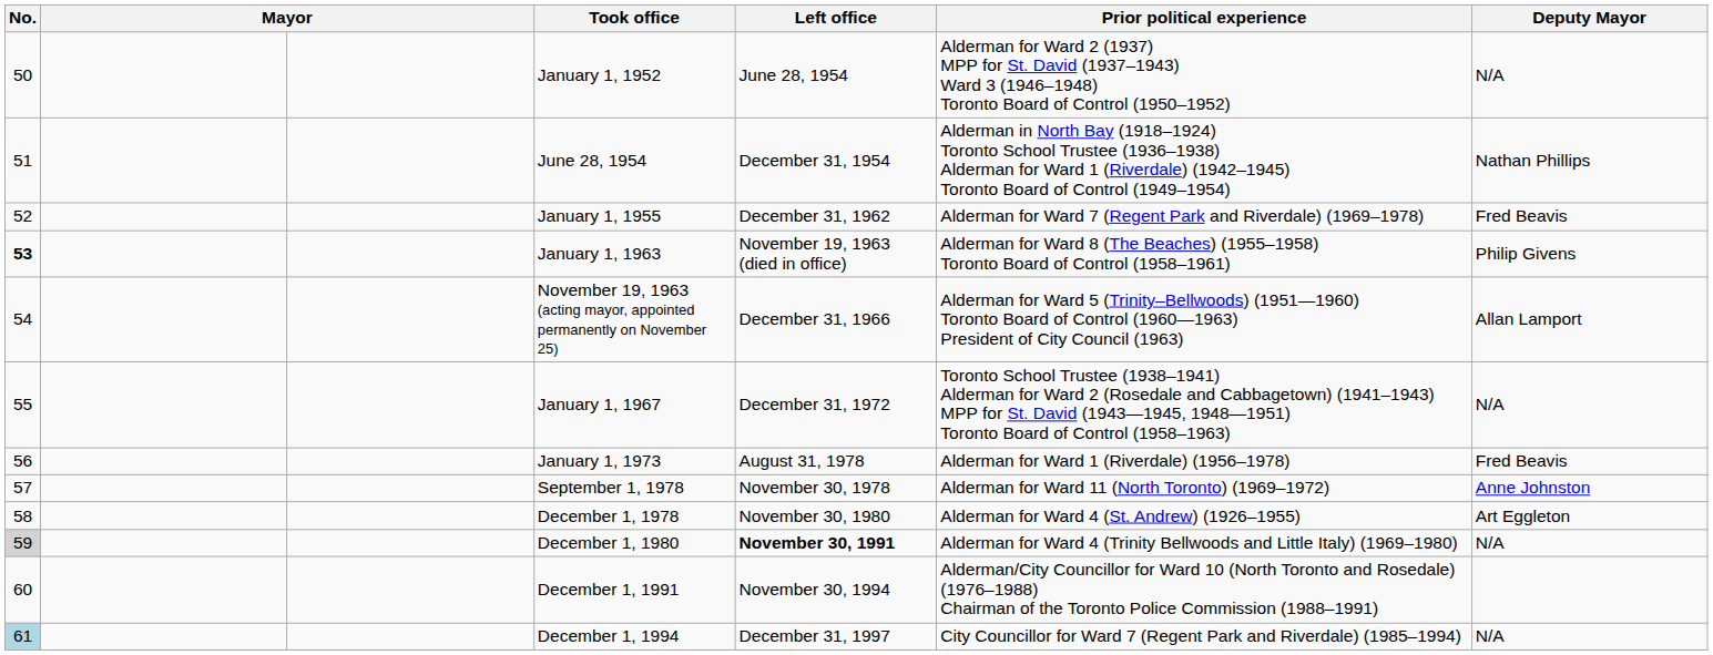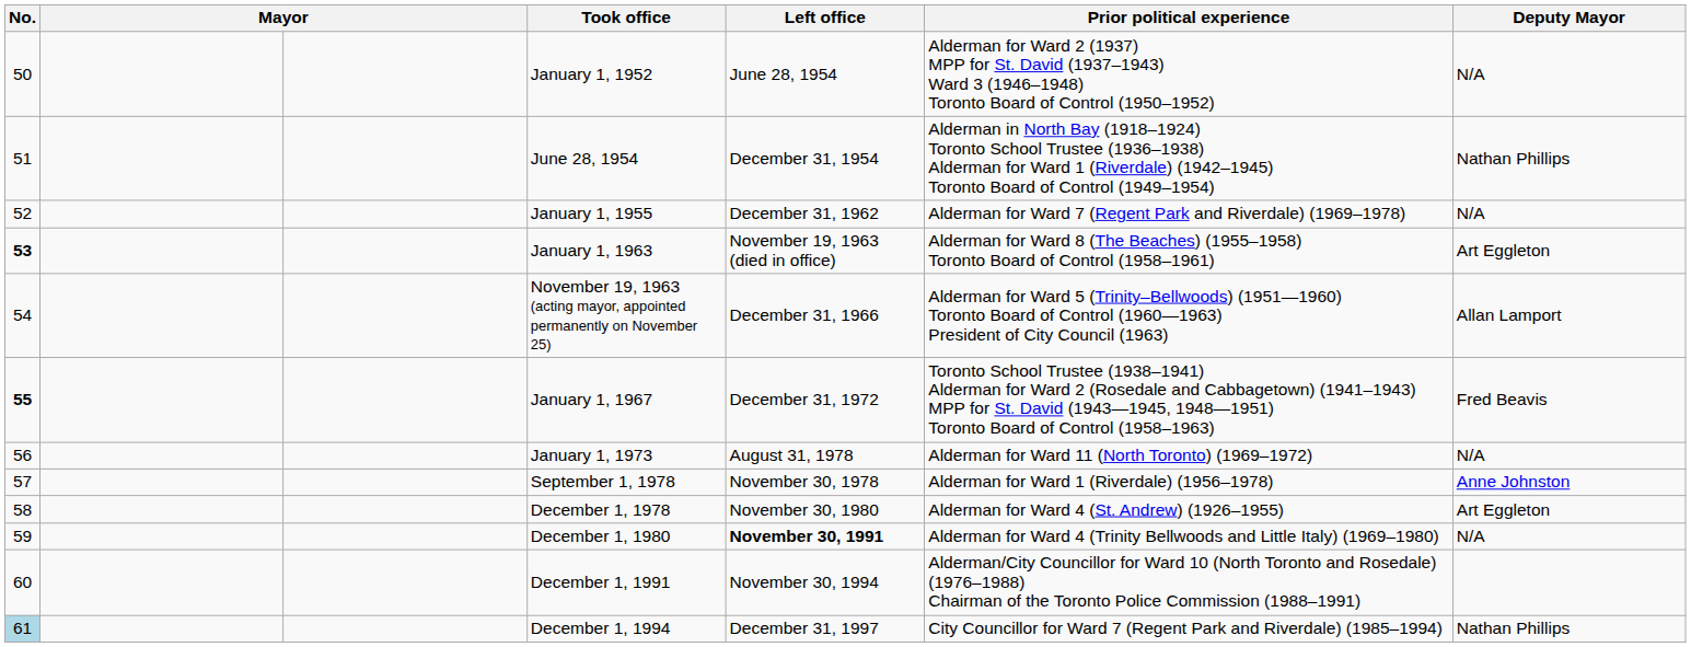January 1, 1955 | Deputy Mayor: Fred Beavis -> N/A
January 1, 1963 | Deputy Mayor: Philip Givens -> Art Eggleton
January 1, 1967 | No.: normal -> bold
January 1, 1967 | Deputy Mayor: N/A -> Fred Beavis
January 1, 1973 | Prior political experience: Alderman for Ward 1 (Riverdale) (1956–1978) -> Alderman for Ward 11 (North Toronto) (1969–1972)
January 1, 1973 | Deputy Mayor: Fred Beavis -> N/A
September 1, 1978 | Prior political experience: Alderman for Ward 11 (North Toronto) (1969–1972) -> Alderman for Ward 1 (Riverdale) (1956–1978)
December 1, 1980 | No.: lightgrey background -> no background
December 1, 1994 | Deputy Mayor: N/A -> Nathan Phillips
